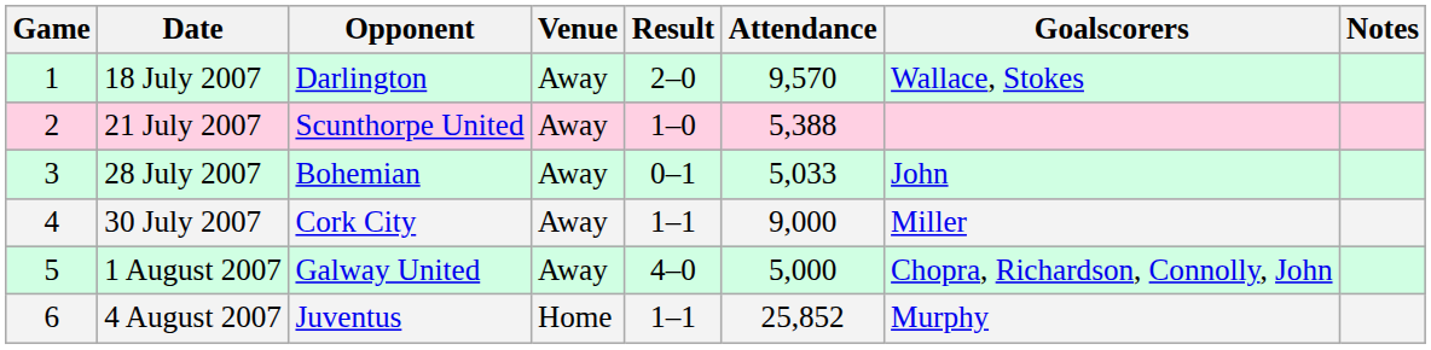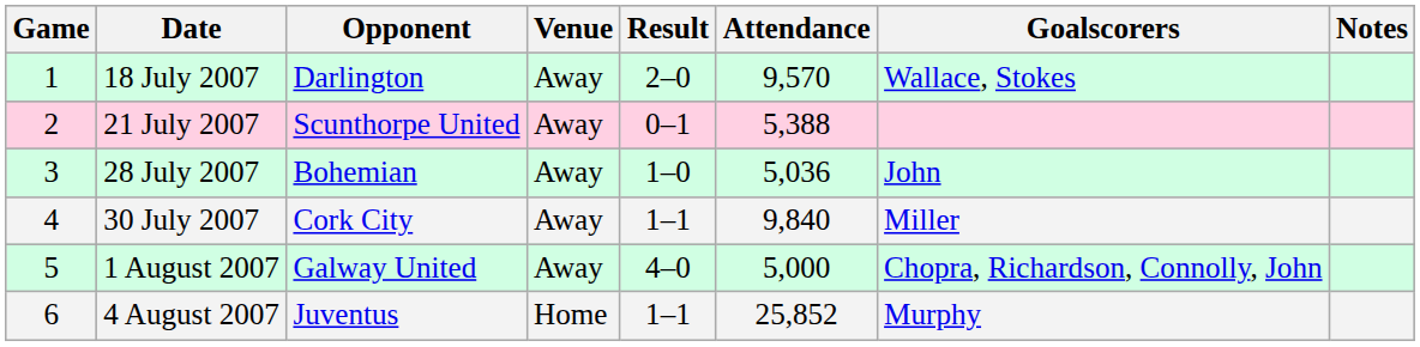21 July 2007 | Result: 1–0 -> 0–1
28 July 2007 | Result: 0–1 -> 1–0
28 July 2007 | Attendance: 5,033 -> 5,036
30 July 2007 | Attendance: 9,000 -> 9,840
